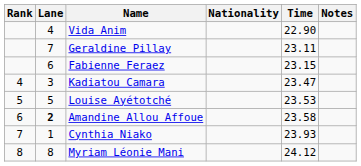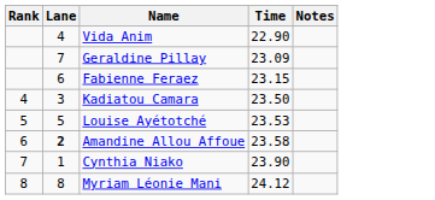- column: Nationality
Geraldine Pillay | Time: 23.11 -> 23.09
Kadiatou Camara | Time: 23.47 -> 23.50
Cynthia Niako | Time: 23.93 -> 23.90
